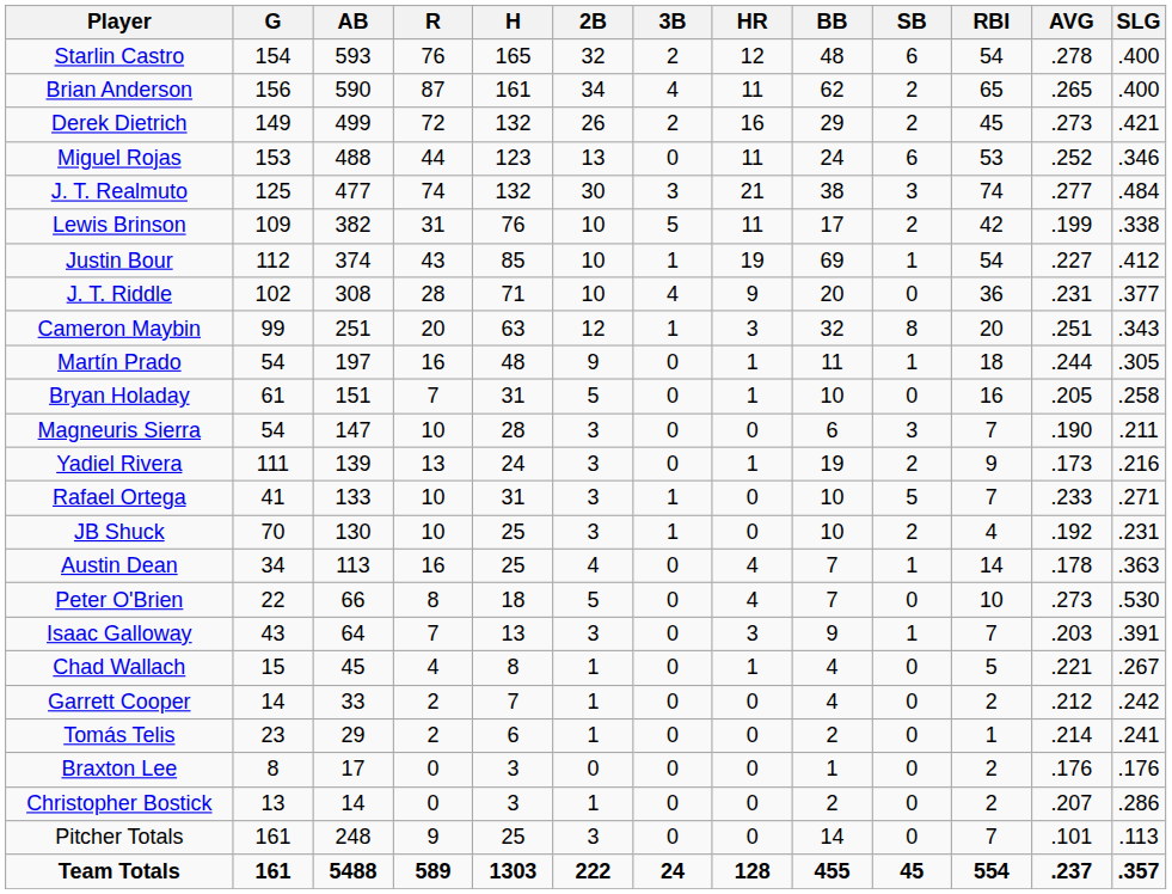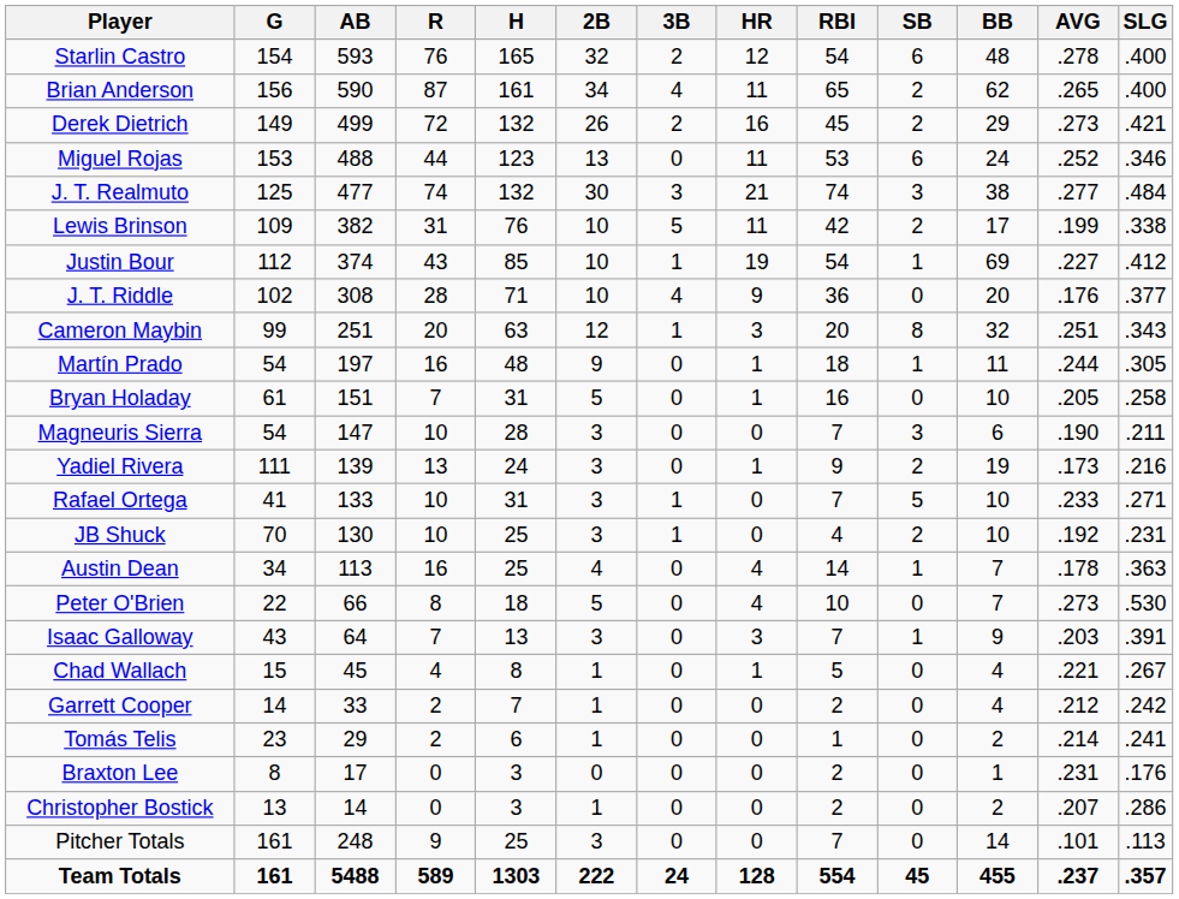columns swapped: RBI <-> BB
J. T. Riddle | AVG: .231 -> .176
Braxton Lee | AVG: .176 -> .231
